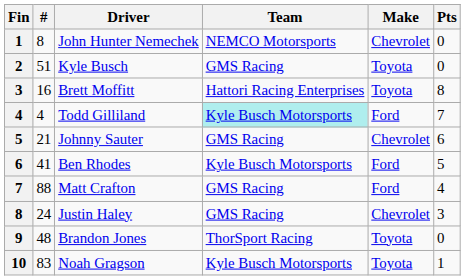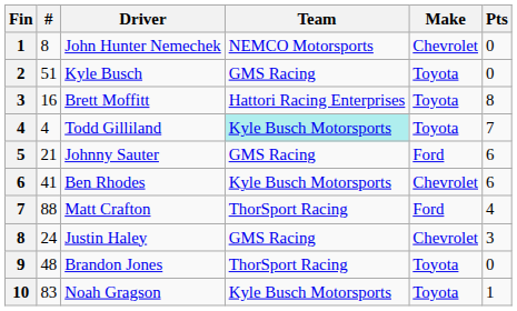Todd Gilliland | Make: Ford -> Toyota
Johnny Sauter | Make: Chevrolet -> Ford
Ben Rhodes | Make: Ford -> Chevrolet
Ben Rhodes | Pts: 5 -> 6
Matt Crafton | Team: GMS Racing -> ThorSport Racing
